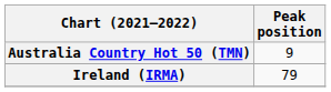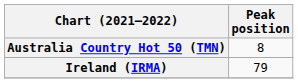Australia Country Hot 50 (TMN) | Peak position: 9 -> 8
